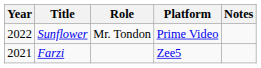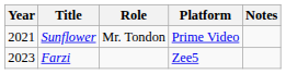Sunflower | Year: 2022 -> 2021
Farzi | Year: 2021 -> 2023
